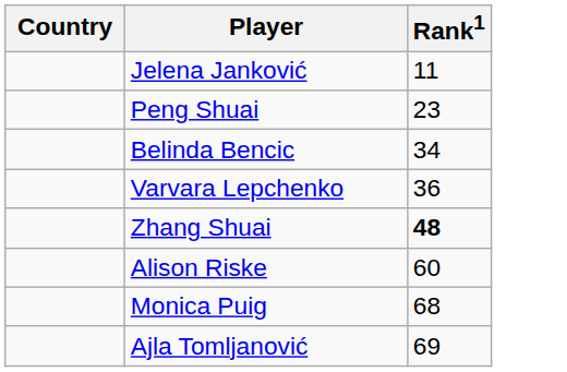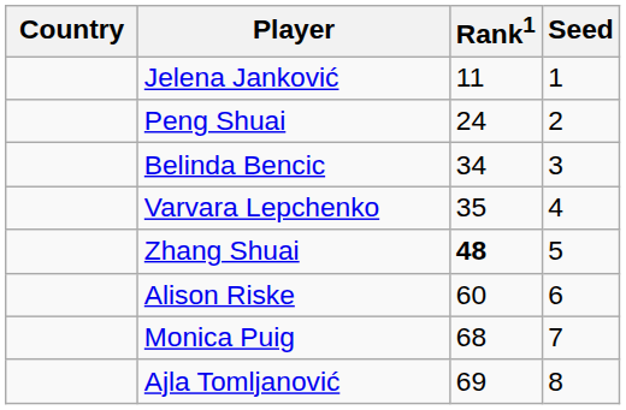+ column: Seed | 1 | 2 | 3 | 4 | 5 | 6 | 7 | 8
Peng Shuai | Rank1: 23 -> 24
Varvara Lepchenko | Rank1: 36 -> 35
